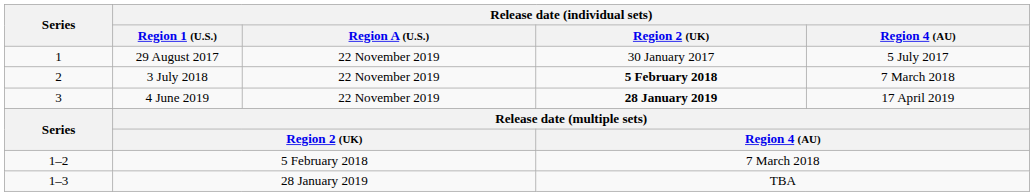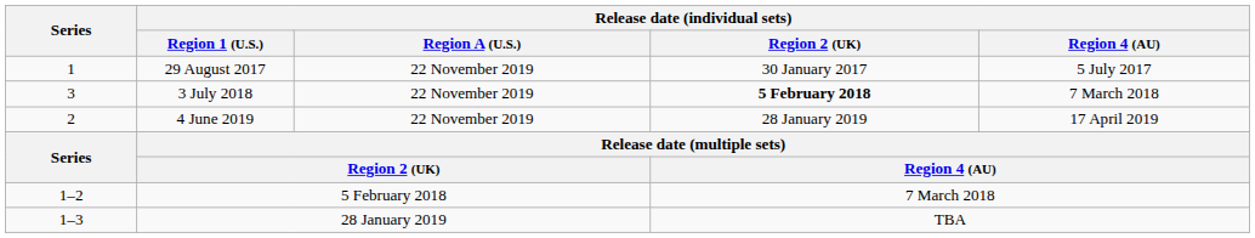3 July 2018 | Series: 2 -> 3
4 June 2019 | Series: 3 -> 2
4 June 2019 | Release date (individual sets) / Region 2 (UK): bold -> normal
